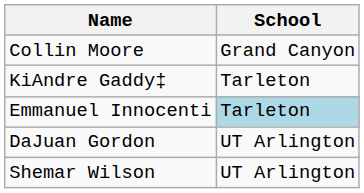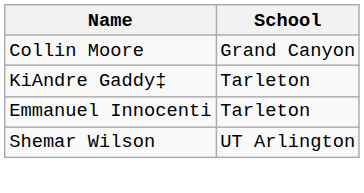Emmanuel Innocenti | School: lightblue background -> no background
- row: DaJuan Gordon | UT Arlington
